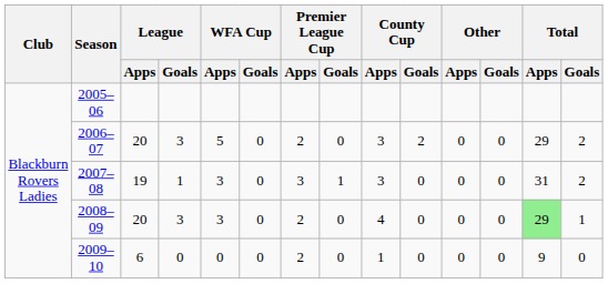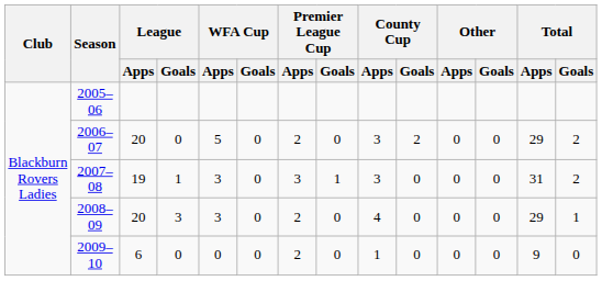2006–07 | League / Goals: 3 -> 0
2008–09 | Total / Apps: lightgreen background -> no background
